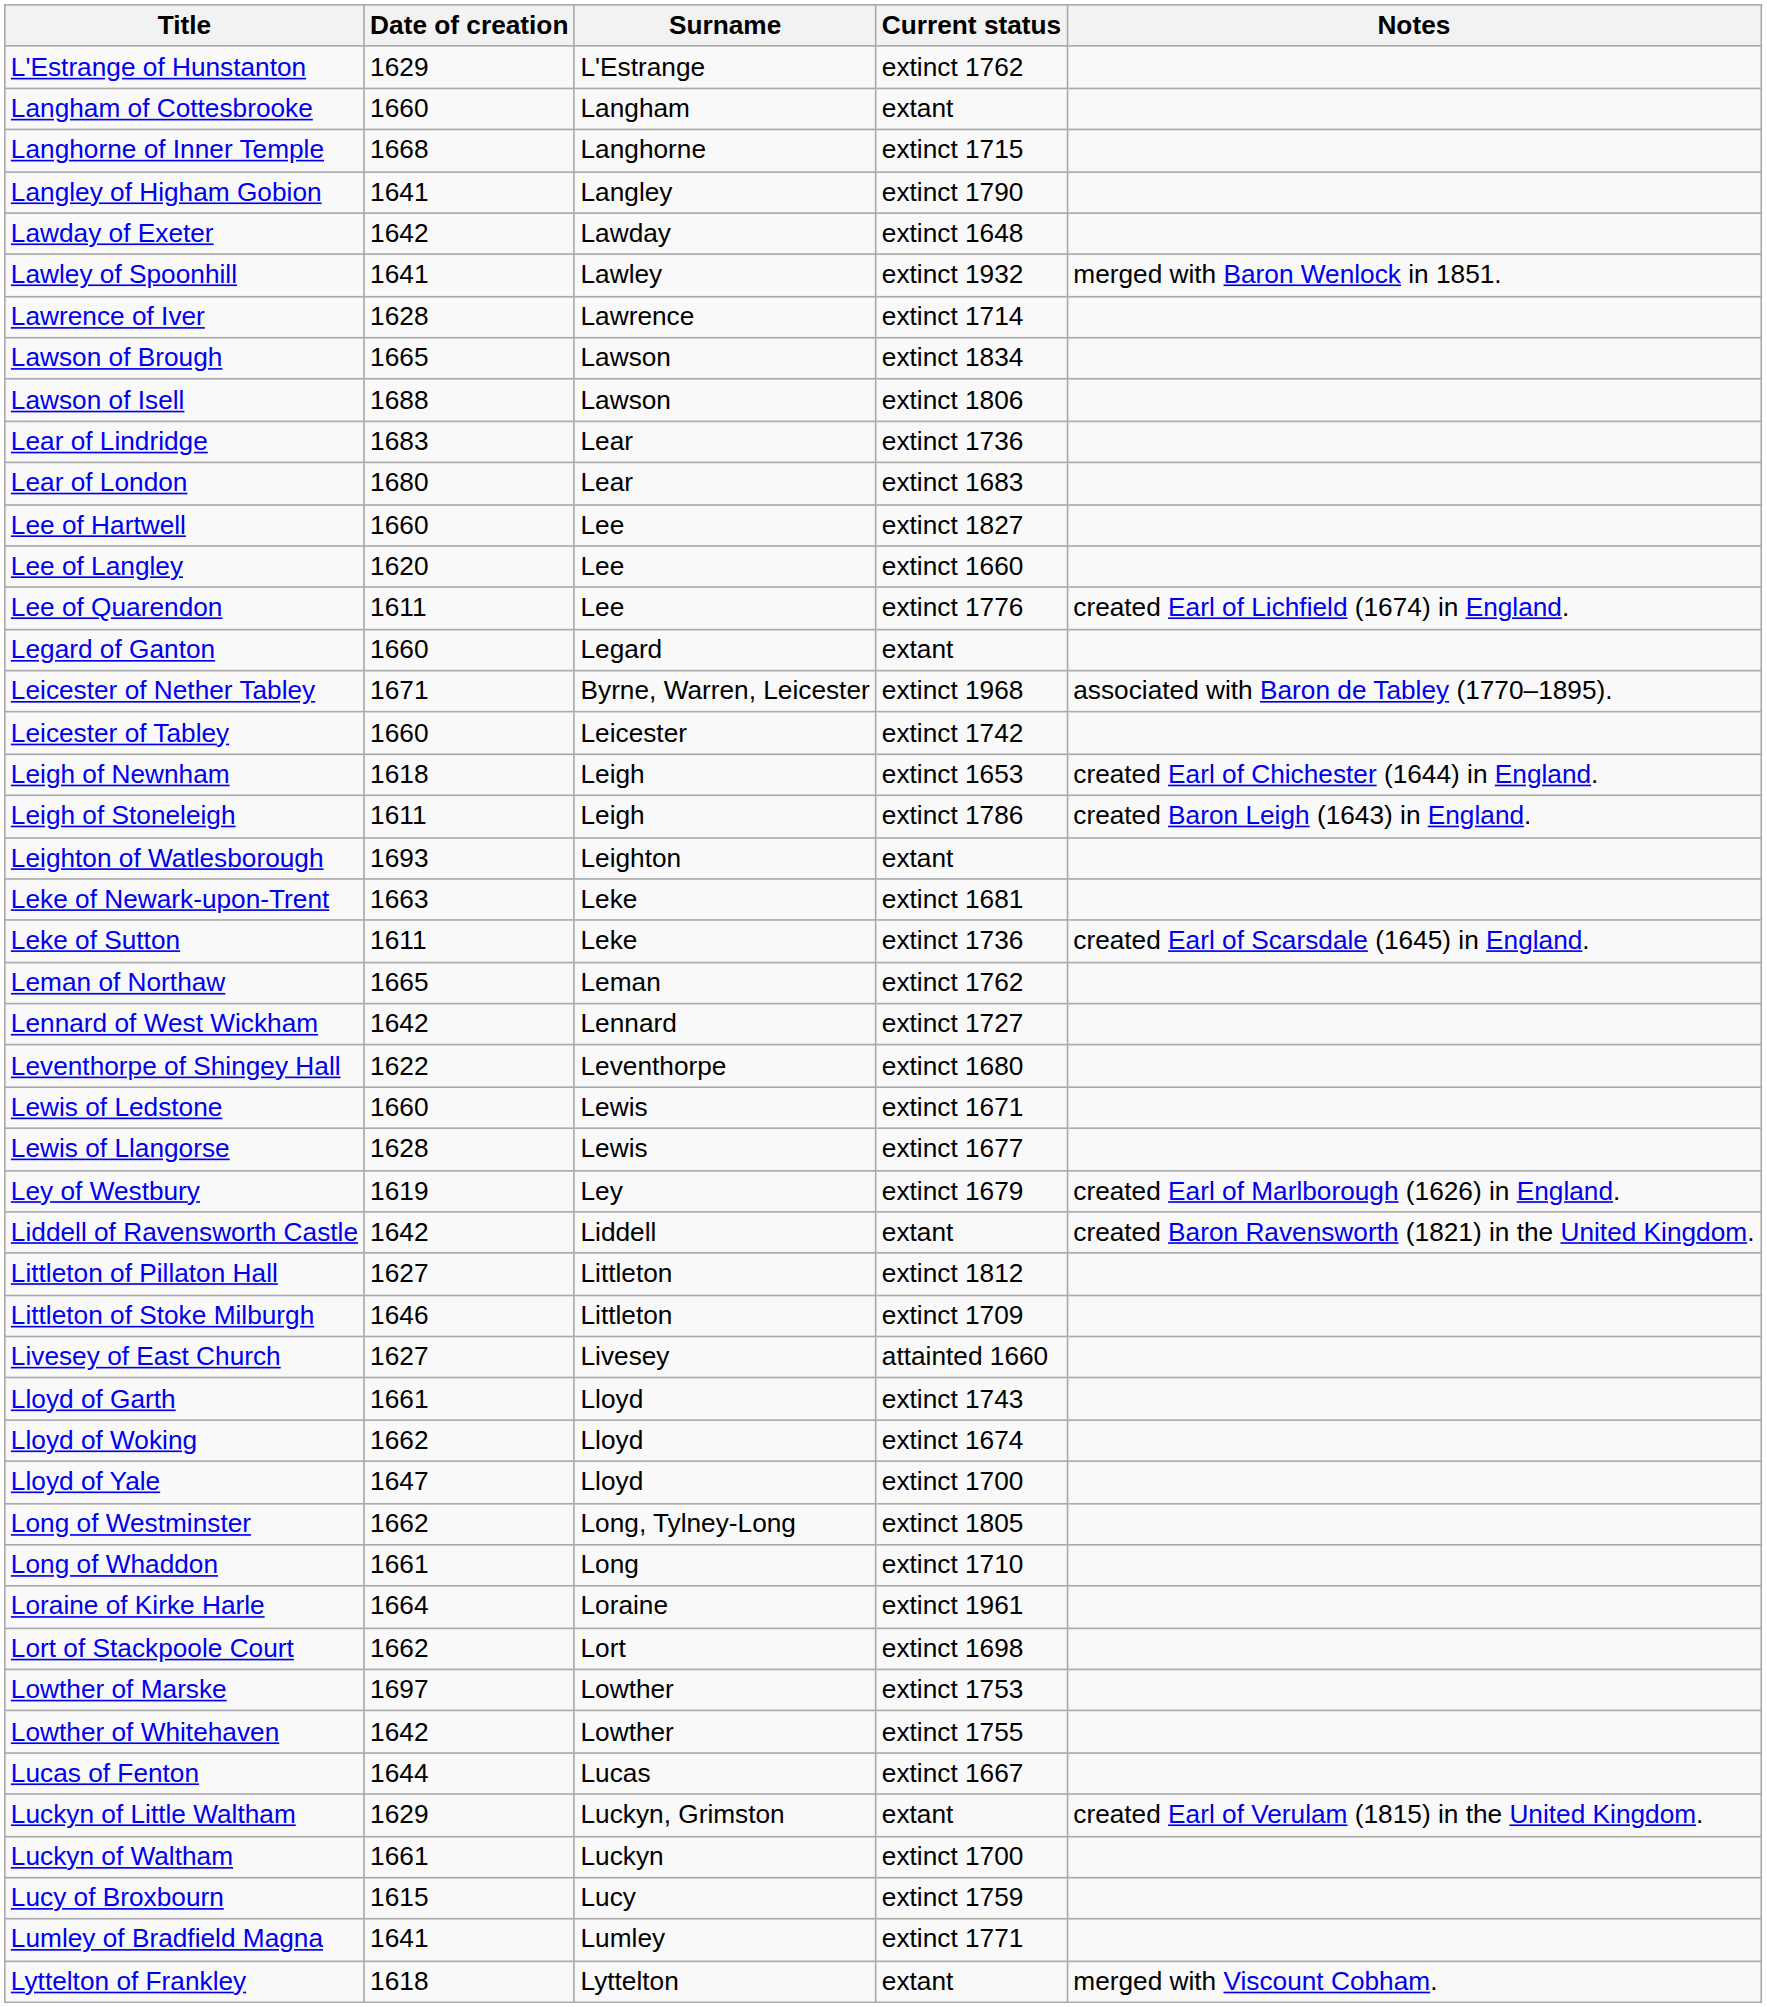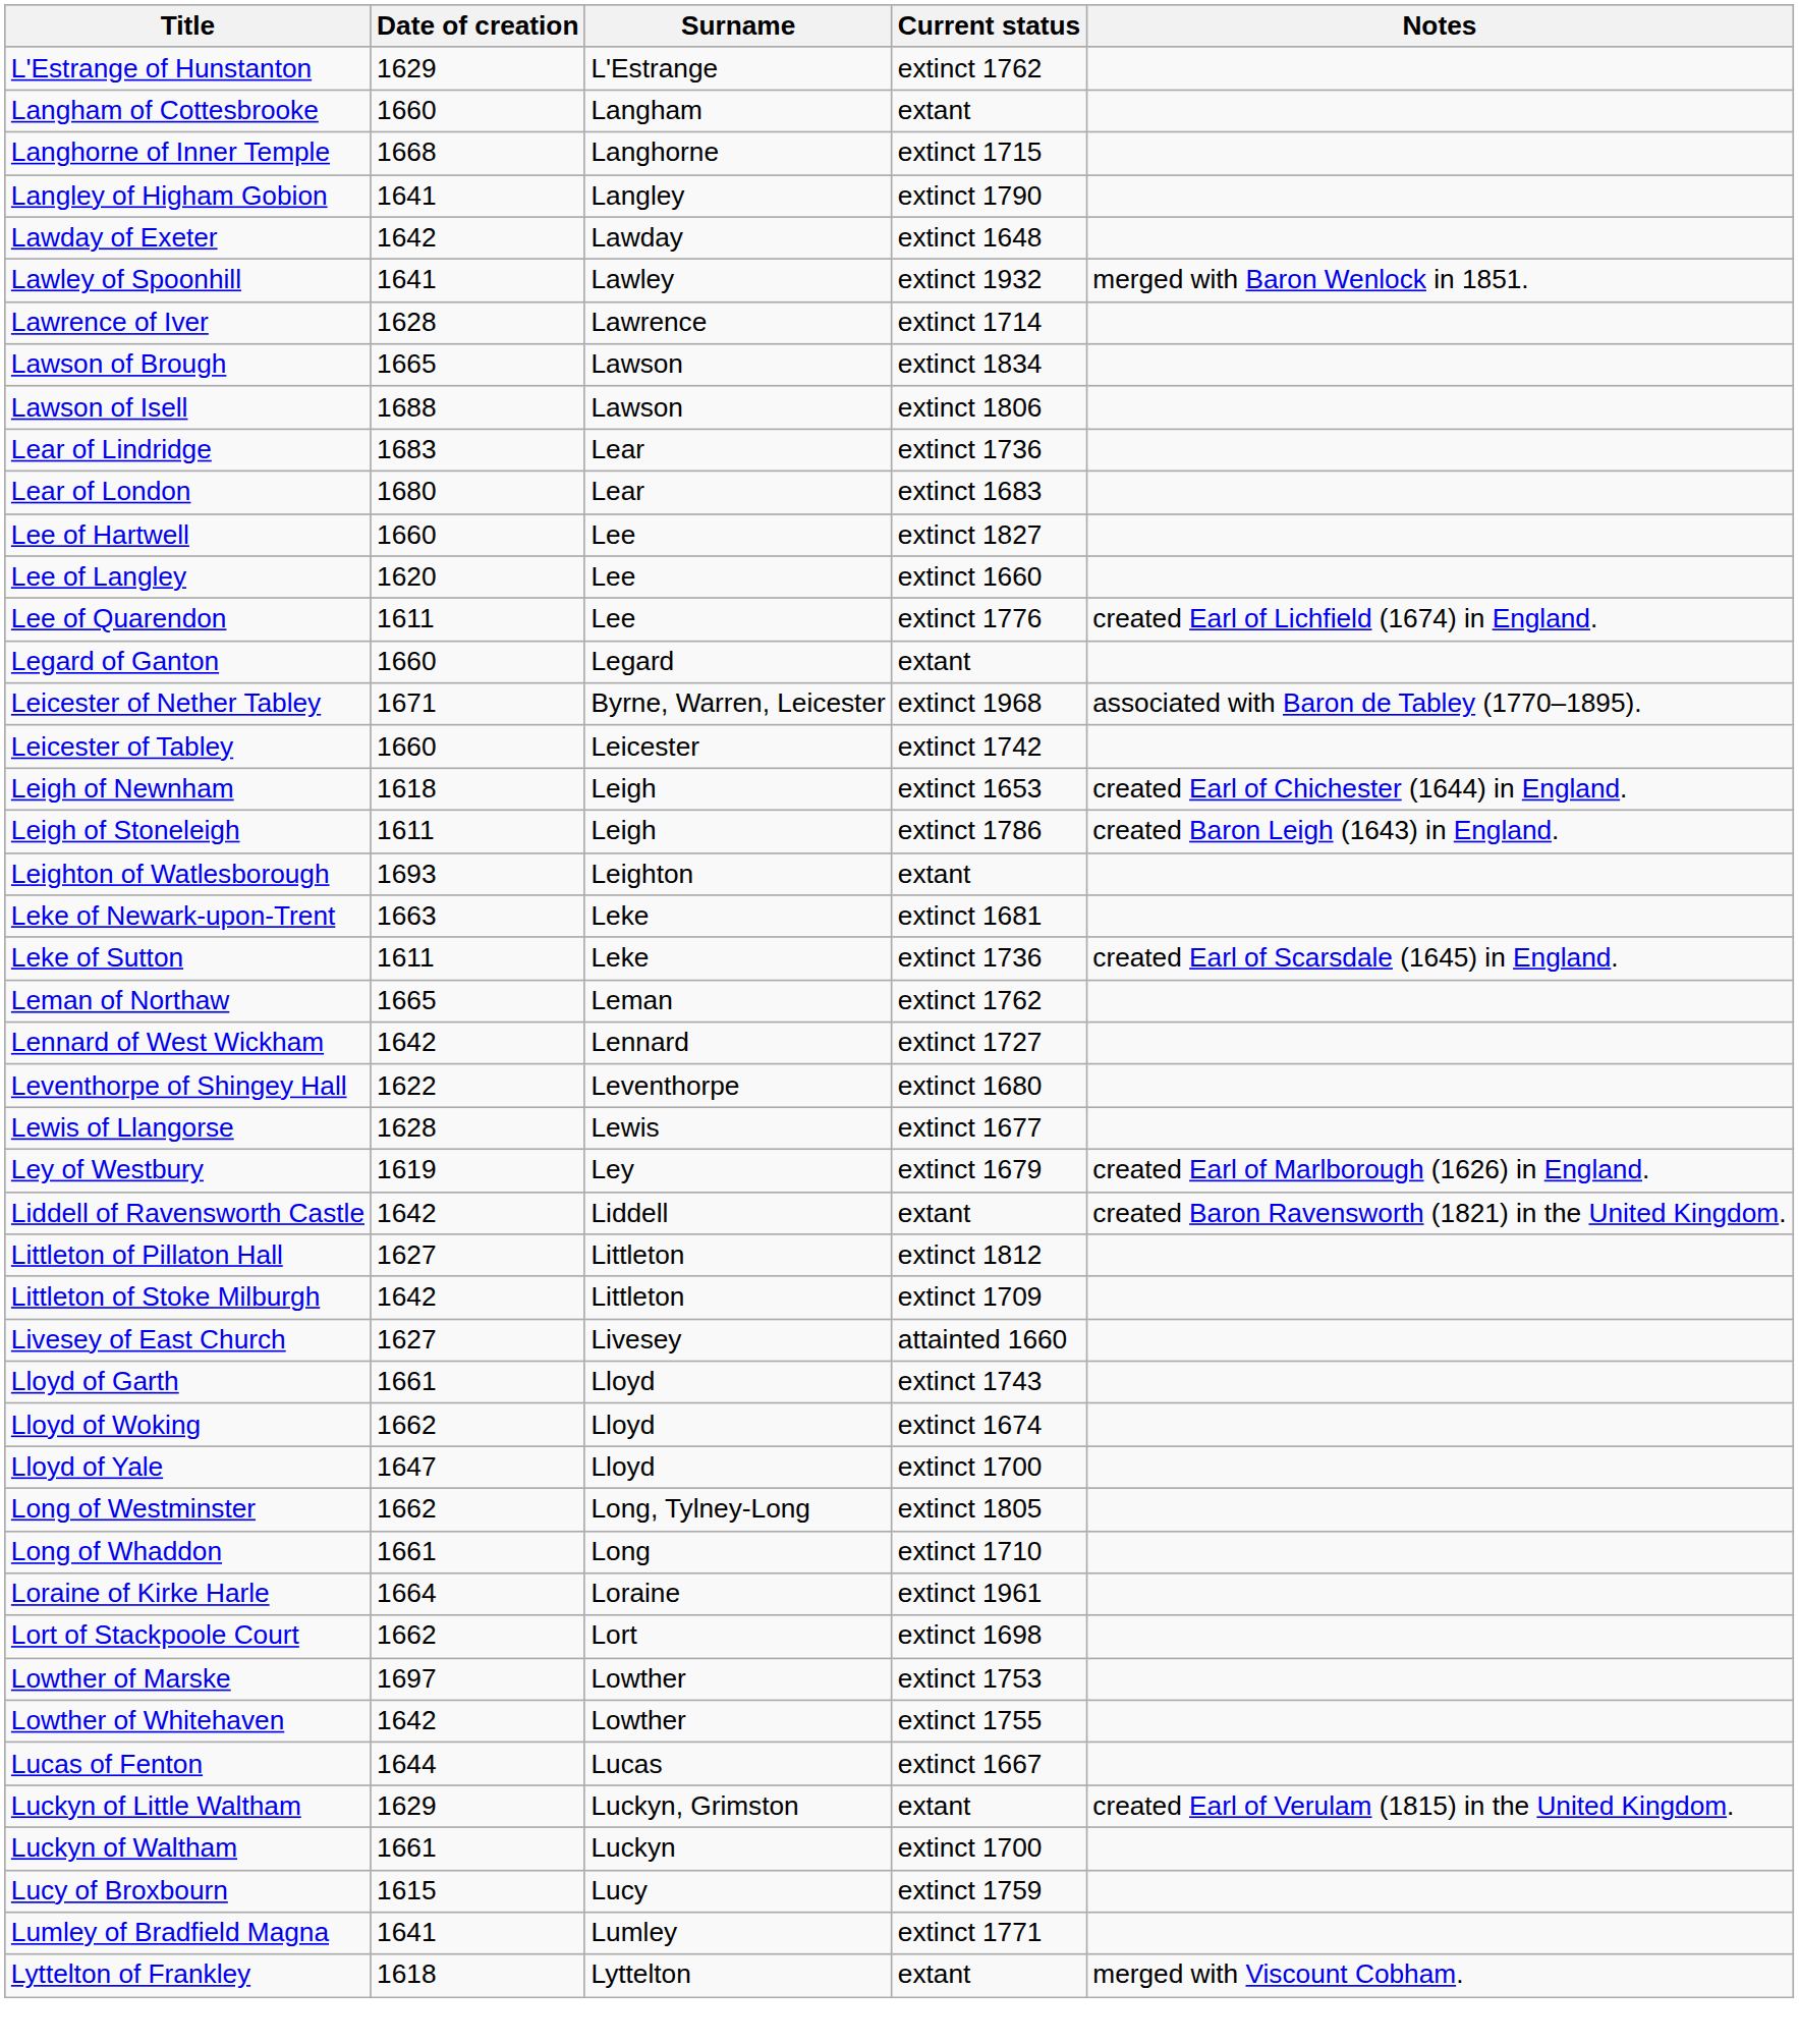- row: Lewis of Ledstone | 1660 | Lewis | extinct 1671
Littleton of Stoke Milburgh | Date of creation: 1646 -> 1642
